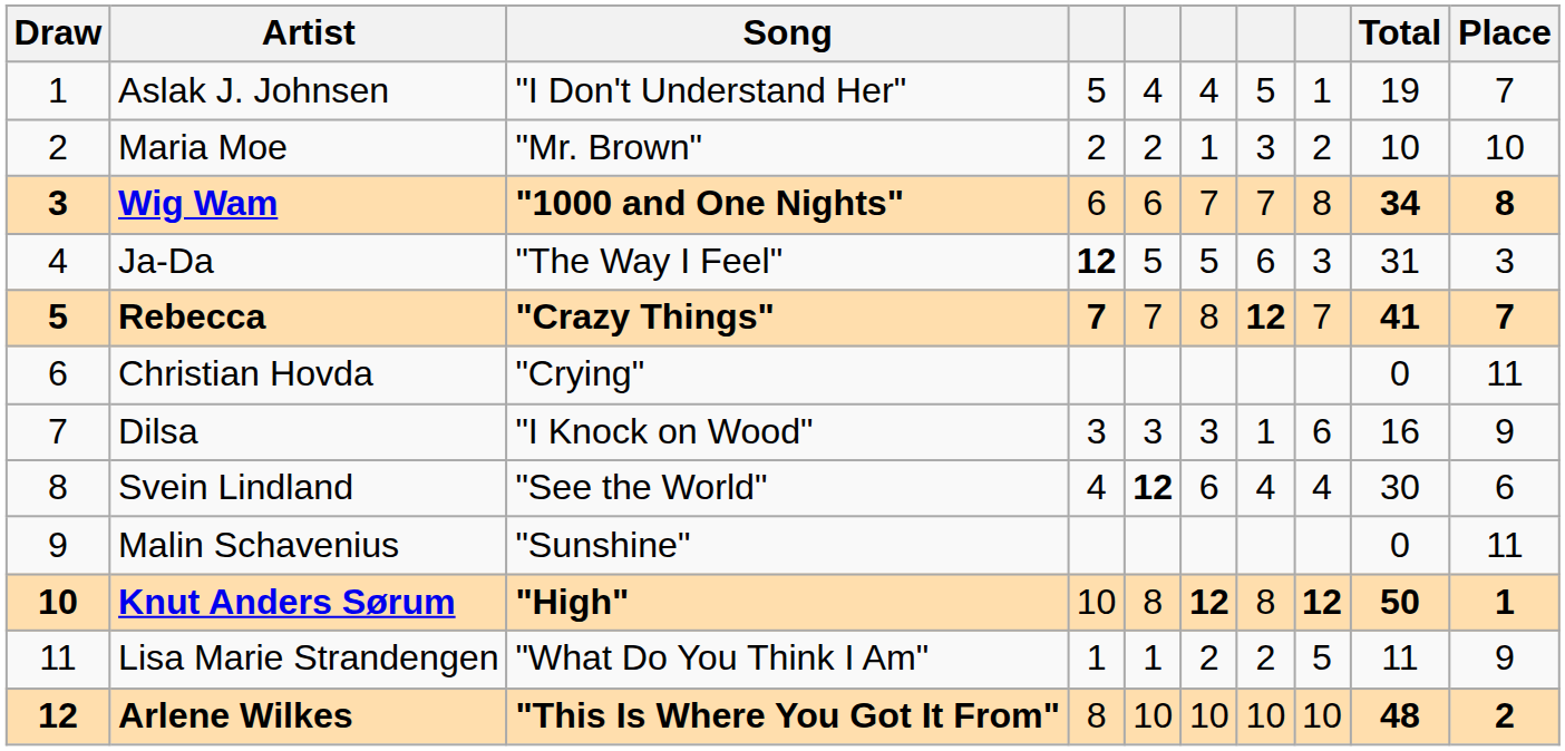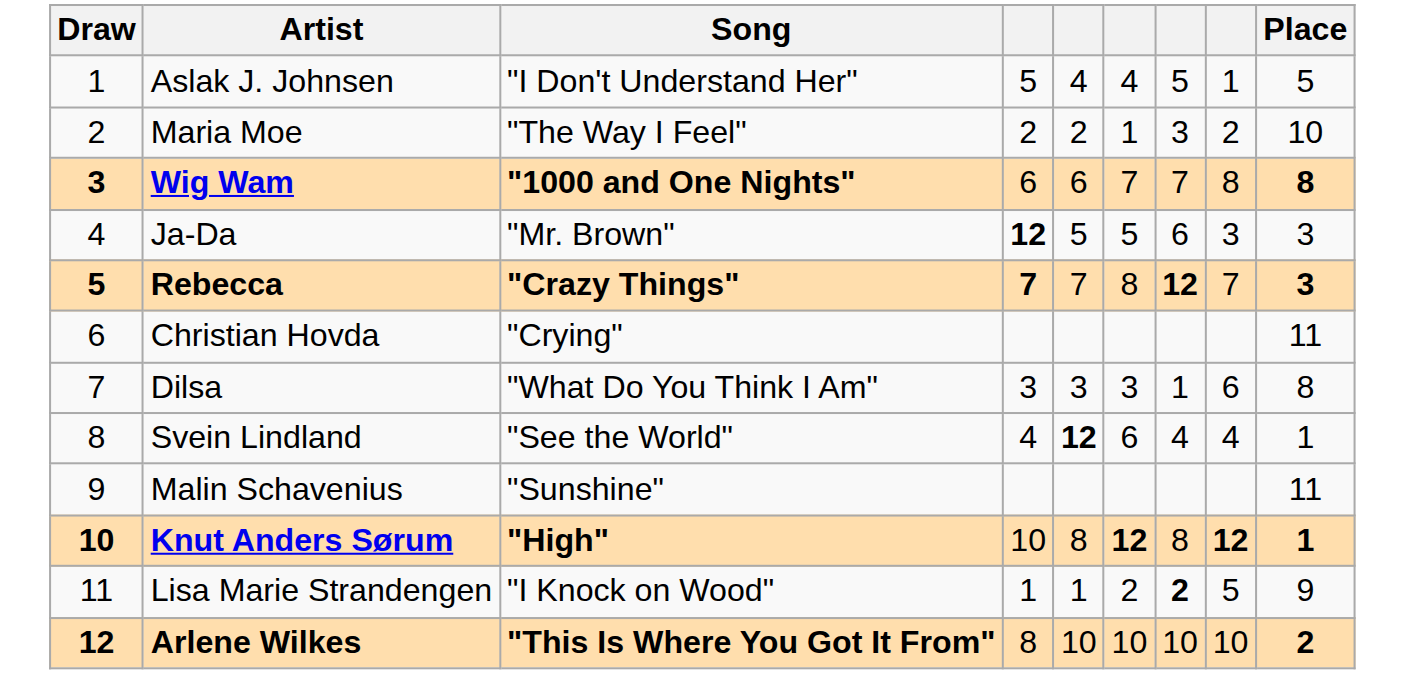- column: Total | 19 | 10 | 34 | 31 | 41 | 0 | 16 | 30 | 0 | 50 | 11 | 48
Aslak J. Johnsen | Place: 7 -> 5
Maria Moe | Song: "Mr. Brown" -> "The Way I Feel"
Ja-Da | Song: "The Way I Feel" -> "Mr. Brown"
Rebecca | Place: 7 -> 3
Dilsa | Song: "I Knock on Wood" -> "What Do You Think I Am"
Dilsa | Place: 9 -> 8
Svein Lindland | Place: 6 -> 1
Lisa Marie Strandengen | Song: "What Do You Think I Am" -> "I Knock on Wood"
Lisa Marie Strandengen | column 7: normal -> bold
